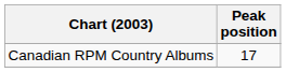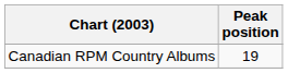Canadian RPM Country Albums | Peak position: 17 -> 19
